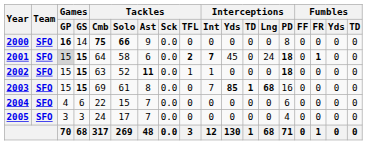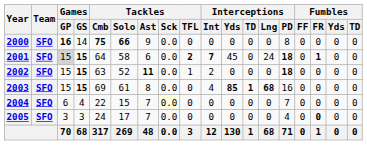2002 | Interceptions / Int: 1 -> 2
2003 | Interceptions / Int: 7 -> 4
2004 | Games / GP: 4 -> 6
2004 | Games / GS: 6 -> 4
2004 | Tackles / Sck: no background -> lightyellow background
2004 | Interceptions / PD: 6 -> 7
2005 | Fumbles / FR: normal -> bold
